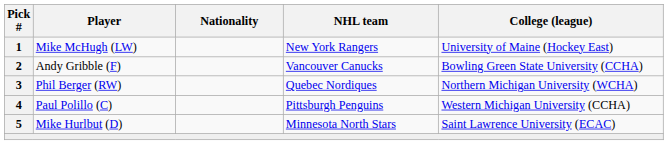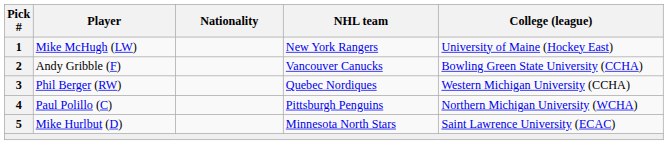Phil Berger (RW) | College (league): Northern Michigan University (WCHA) -> Western Michigan University (CCHA)
Paul Polillo (C) | College (league): Western Michigan University (CCHA) -> Northern Michigan University (WCHA)
